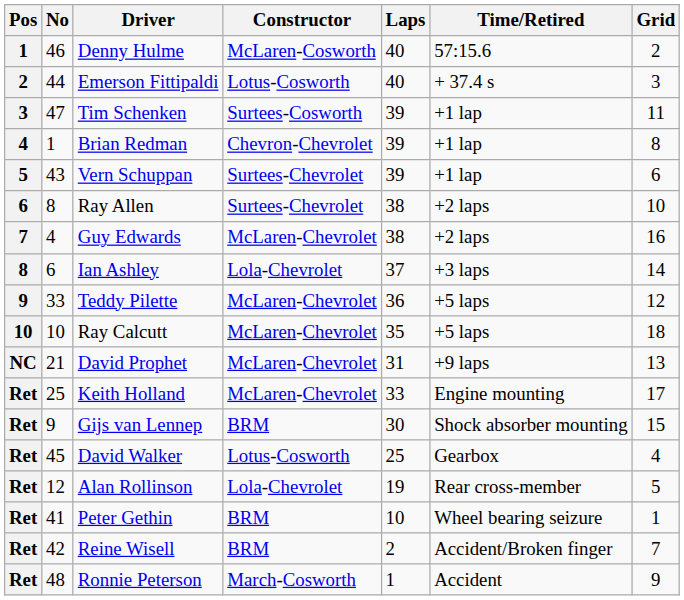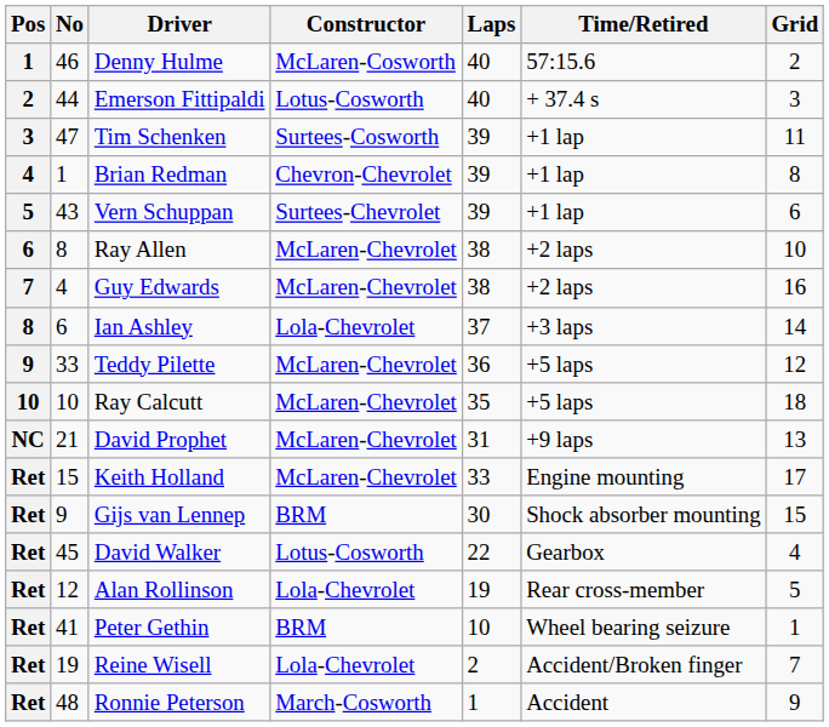Ray Allen | Constructor: Surtees-Chevrolet -> McLaren-Chevrolet
Keith Holland | No: 25 -> 15
David Walker | Laps: 25 -> 22
Reine Wisell | No: 42 -> 19
Reine Wisell | Constructor: BRM -> Lola-Chevrolet
